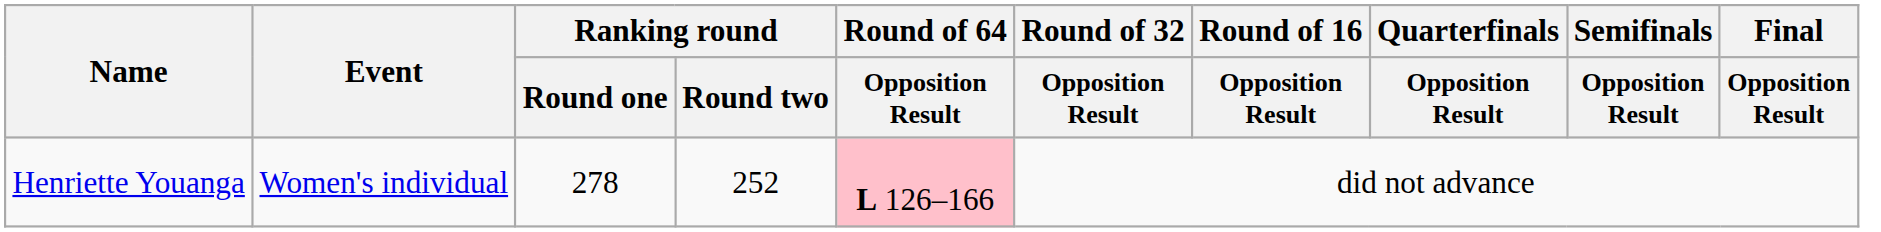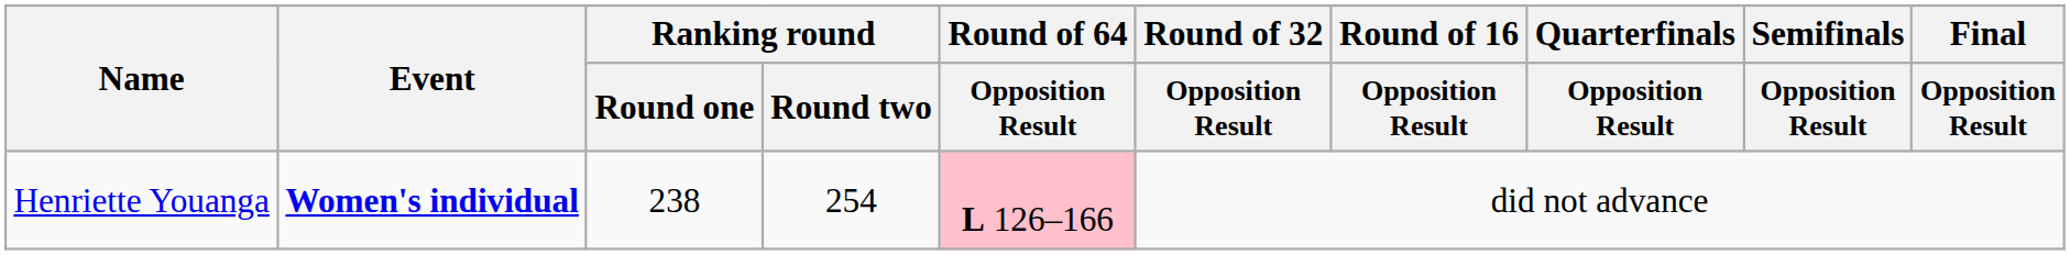Henriette Youanga | Event: normal -> bold
Henriette Youanga | Ranking round / Round one: 278 -> 238
Henriette Youanga | Ranking round / Round two: 252 -> 254
